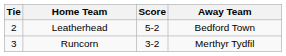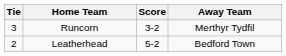rows swapped: Leatherhead <-> Runcorn
